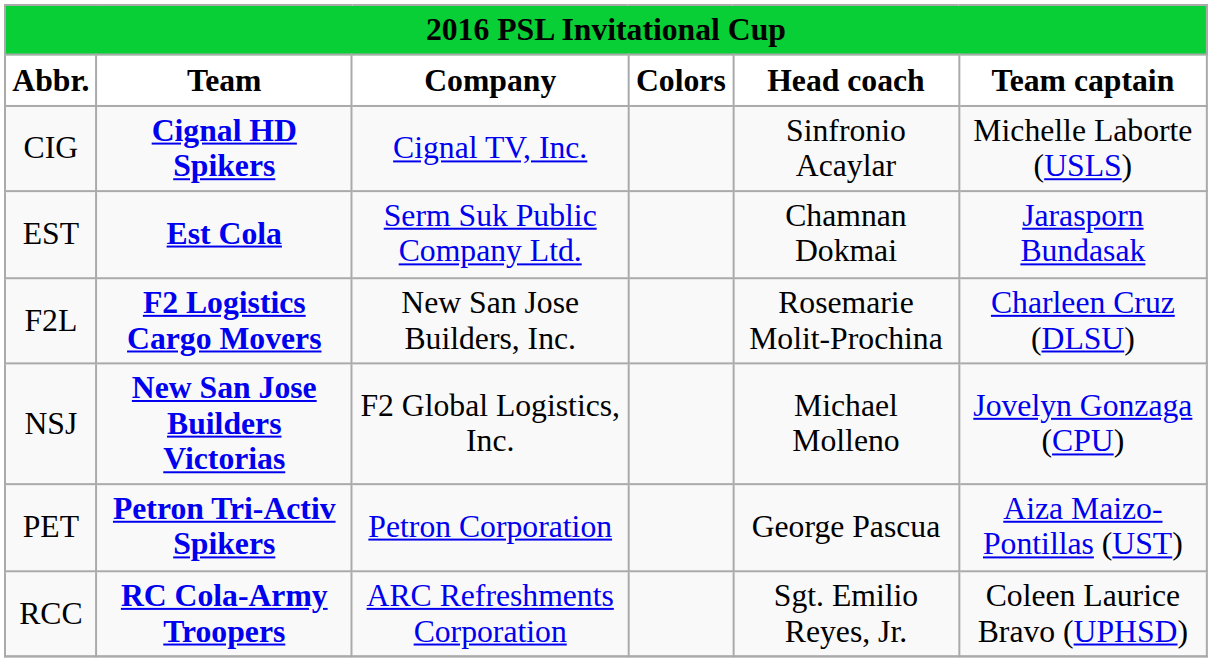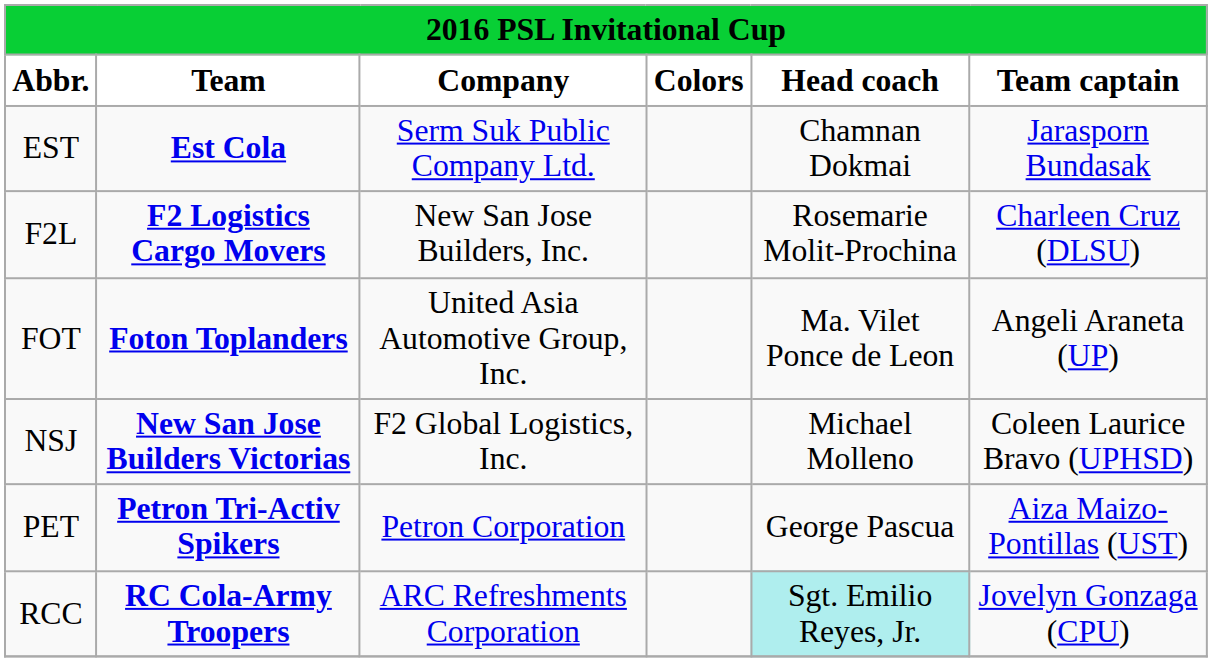- row: CIG | Cignal HD Spikers | Cignal TV, Inc. | Sinfronio Acaylar | Michelle Laborte (USLS)
+ row: FOT | Foton Toplanders | United Asia Automotive Group, Inc. | Ma. Vilet Ponce de Leon | Angeli Araneta (UP)
NSJ | Team captain: Jovelyn Gonzaga (CPU) -> Coleen Laurice Bravo (UPHSD)
RCC | Head coach: no background -> paleturquoise background
RCC | Team captain: Coleen Laurice Bravo (UPHSD) -> Jovelyn Gonzaga (CPU)
